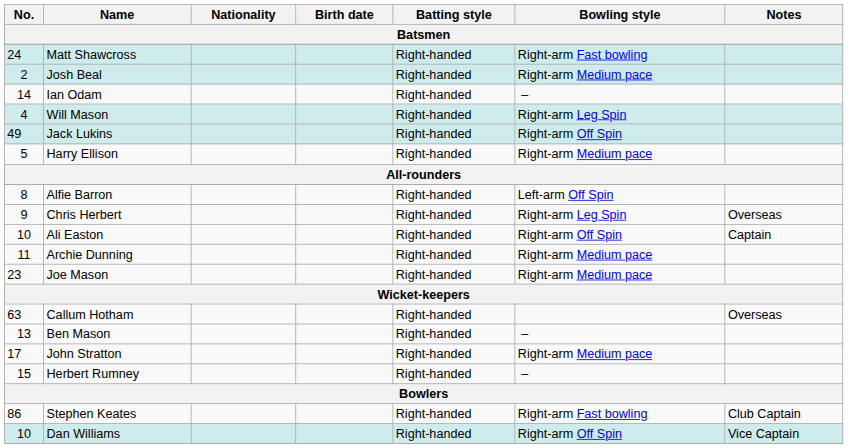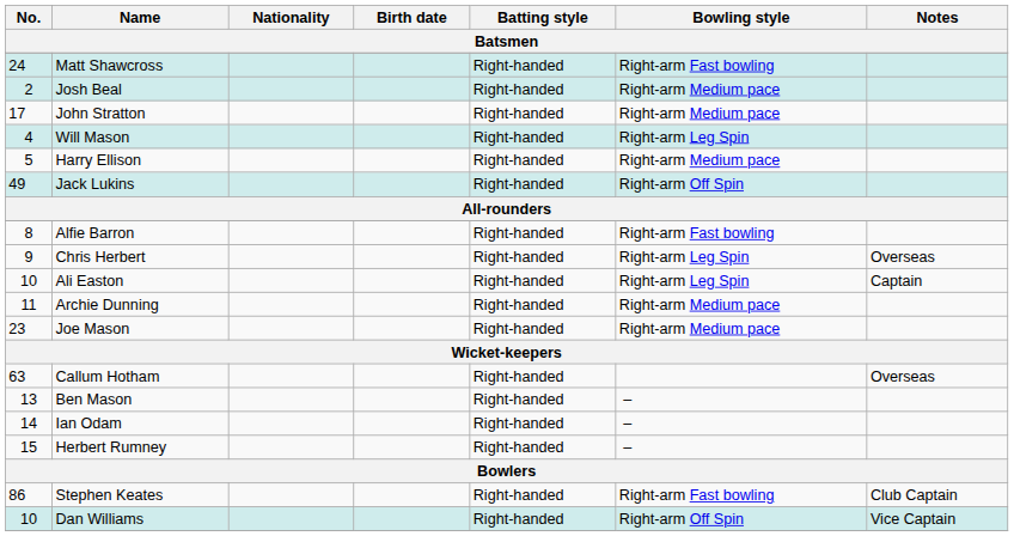rows swapped: John Stratton <-> Ian Odam
rows swapped: Harry Ellison <-> Jack Lukins
Alfie Barron | Bowling style: Left-arm Off Spin -> Right-arm Fast bowling
Ali Easton | Bowling style: Right-arm Off Spin -> Right-arm Leg Spin
